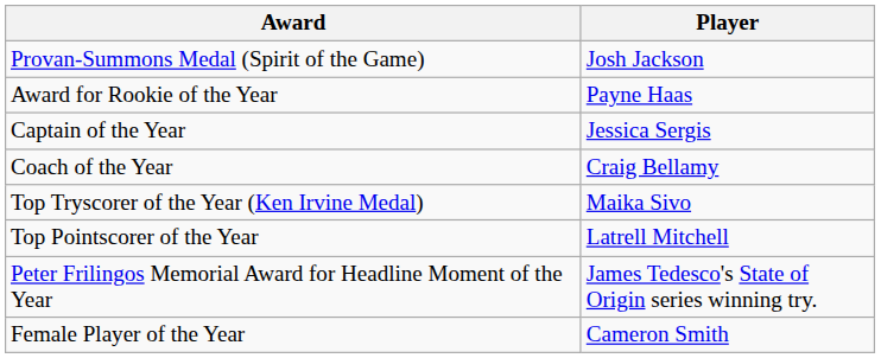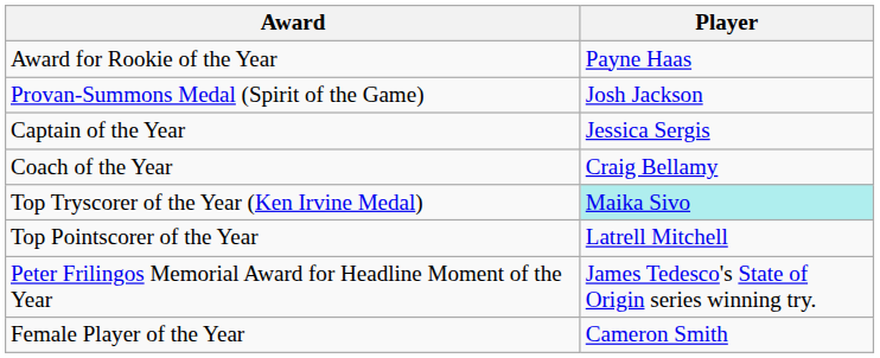rows swapped: Provan-Summons Medal (Spirit of the Game) <-> Award for Rookie of the Year
Top Tryscorer of the Year (Ken Irvine Medal) | Player: no background -> paleturquoise background
